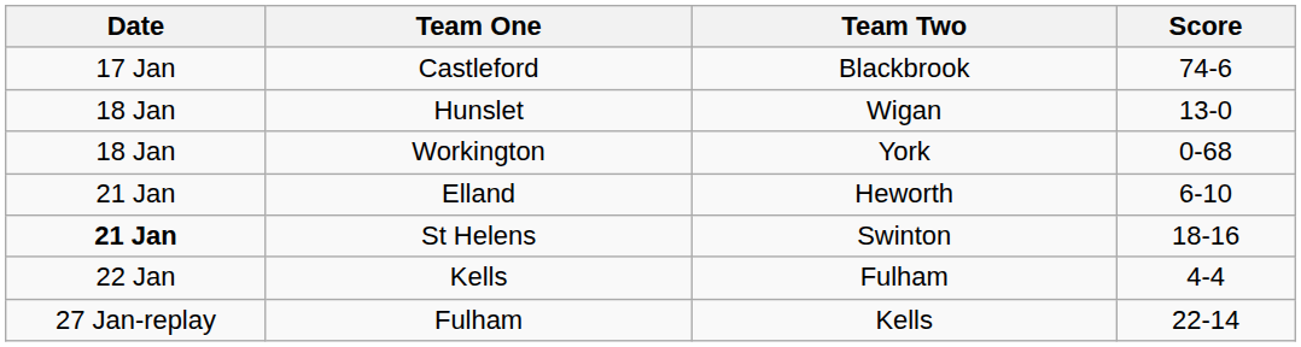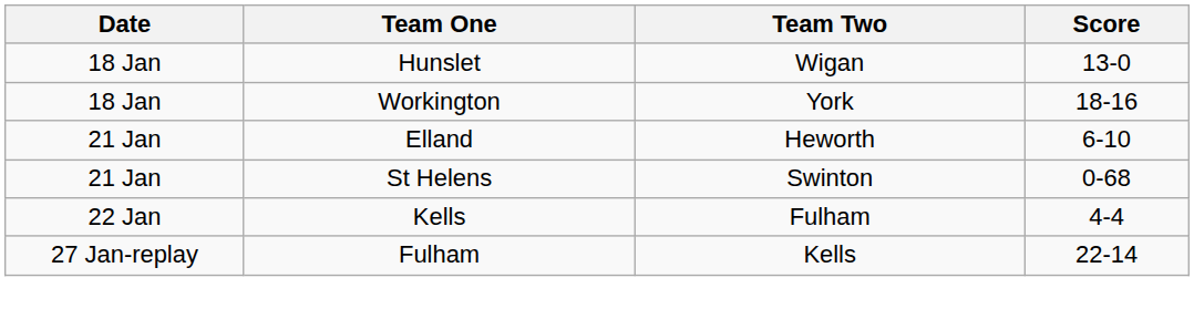- row: 17 Jan | Castleford | Blackbrook | 74-6
Workington | Score: 0-68 -> 18-16
St Helens | Date: bold -> normal
St Helens | Score: 18-16 -> 0-68
